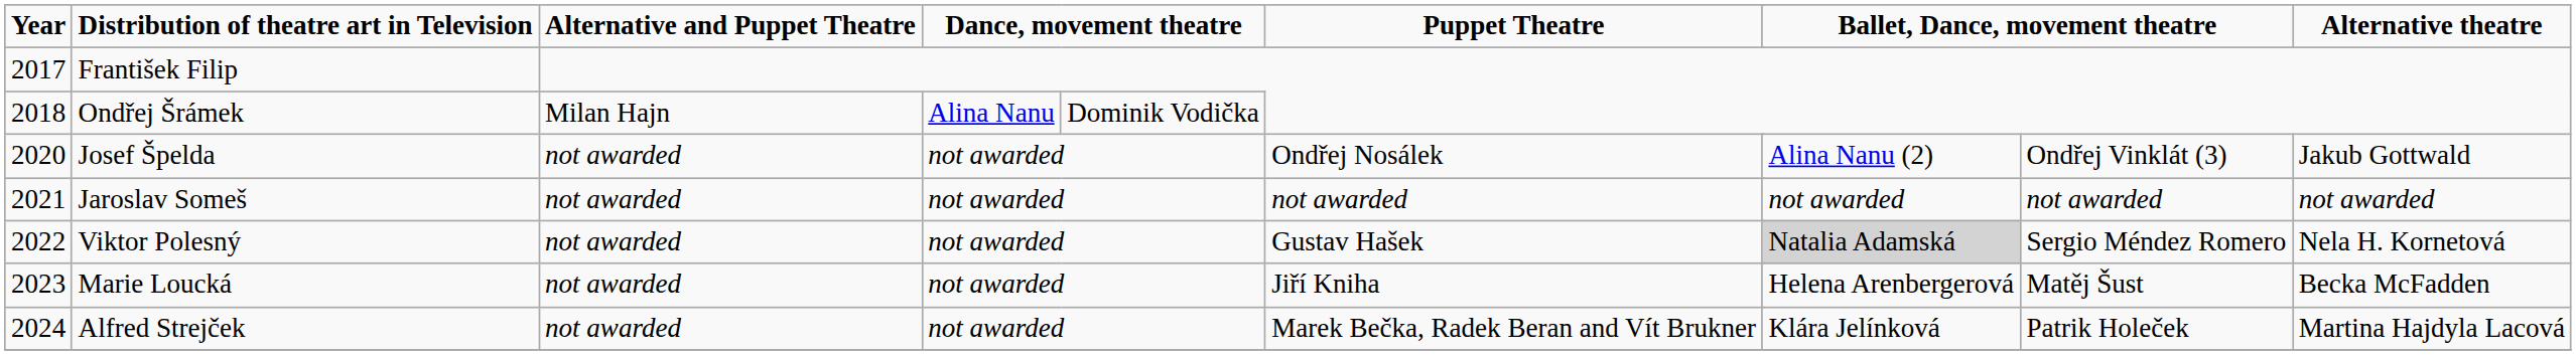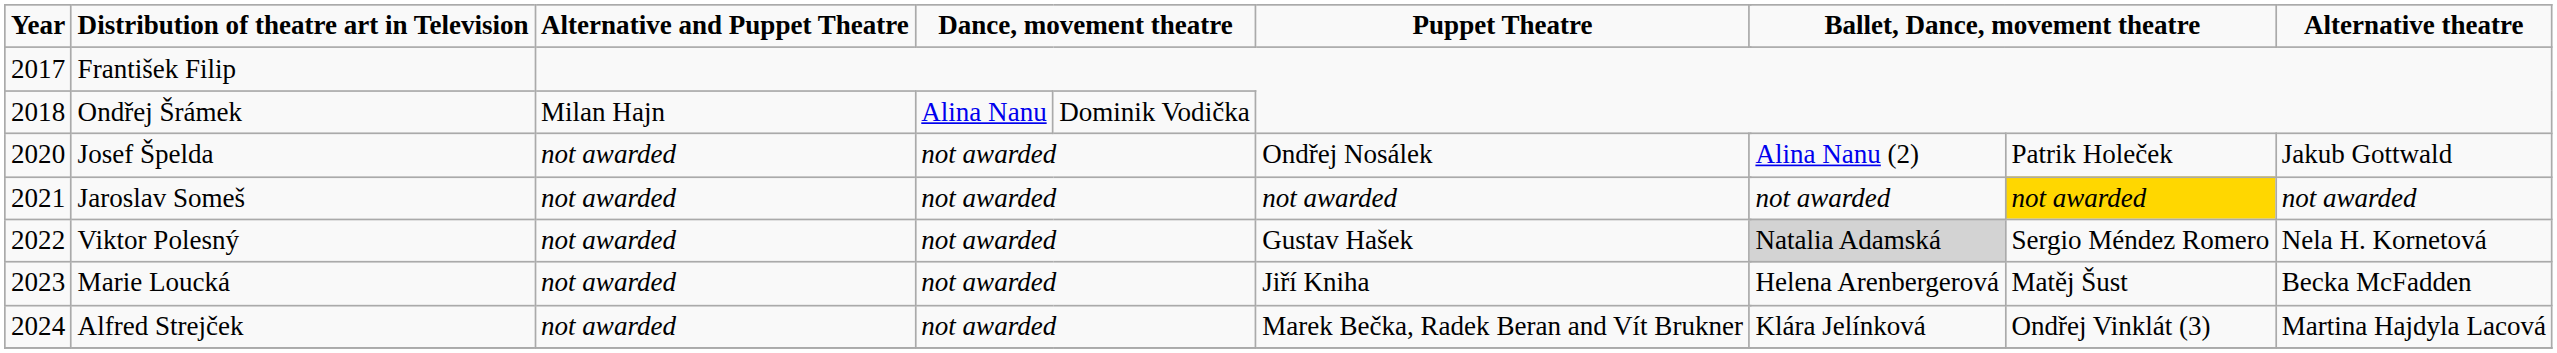Josef Špelda | column 11: Ondřej Vinklát (3) -> Patrik Holeček
Jaroslav Someš | column 11: no background -> gold background
Alfred Strejček | column 11: Patrik Holeček -> Ondřej Vinklát (3)
